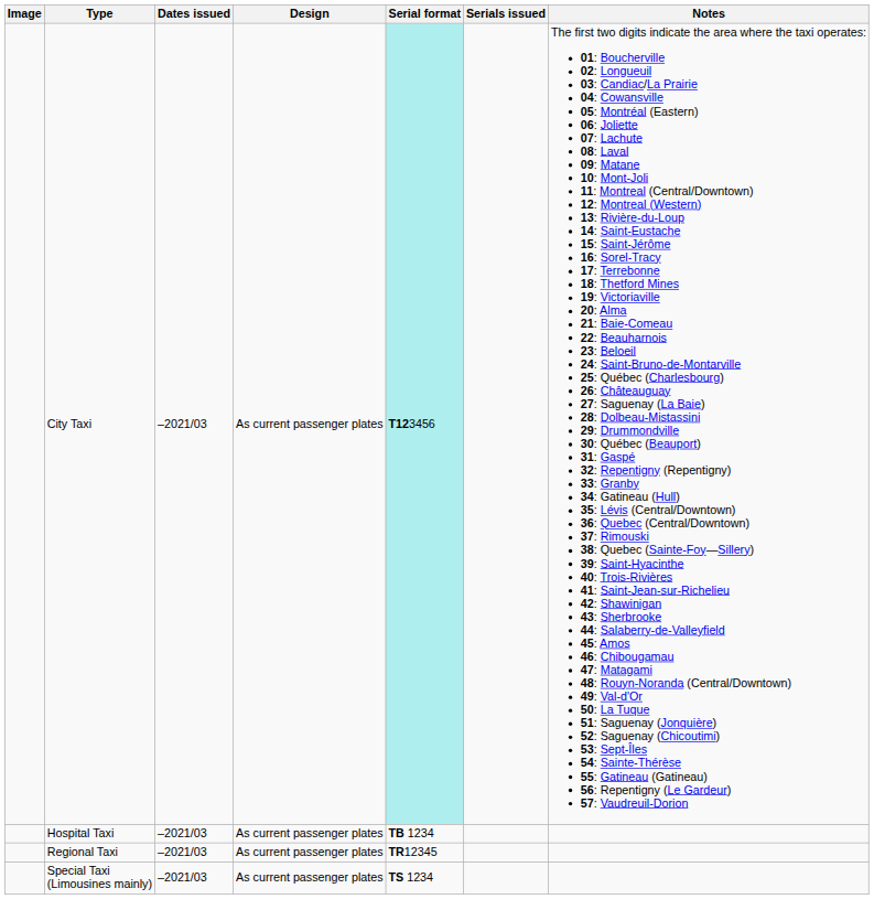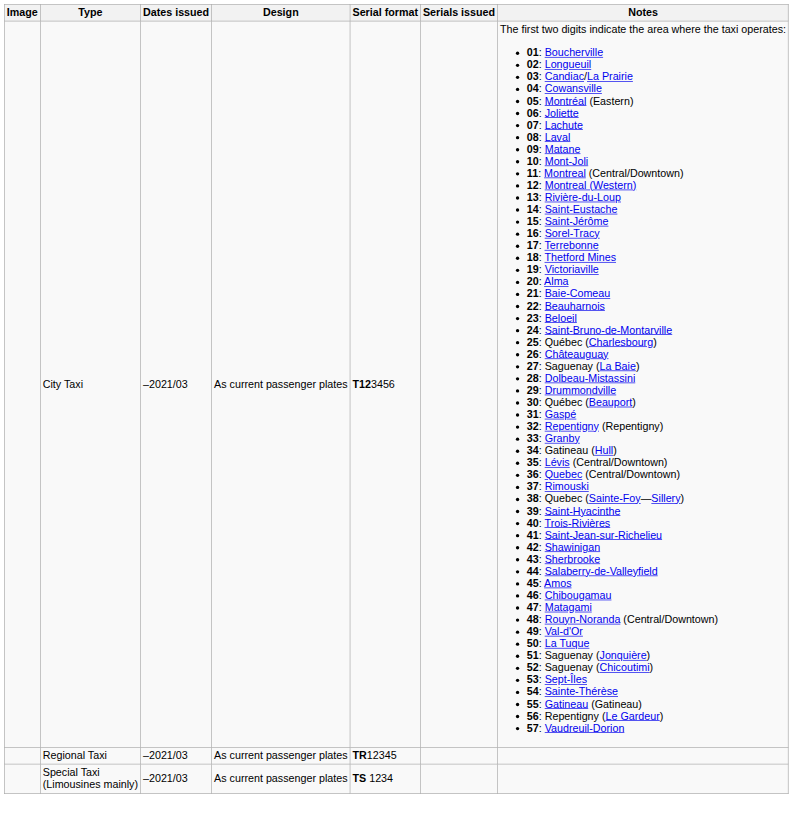City Taxi | Serial format: paleturquoise background -> no background
- row: Hospital Taxi | –2021/03 | As current passenger plates | TB 1234
